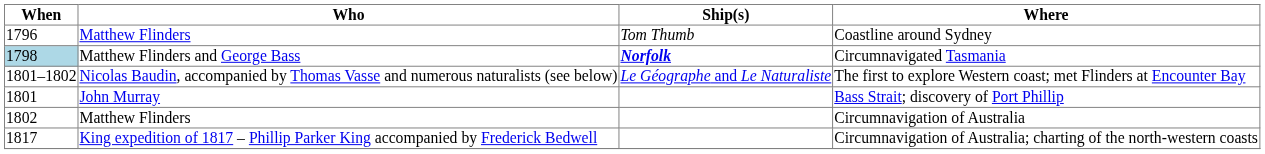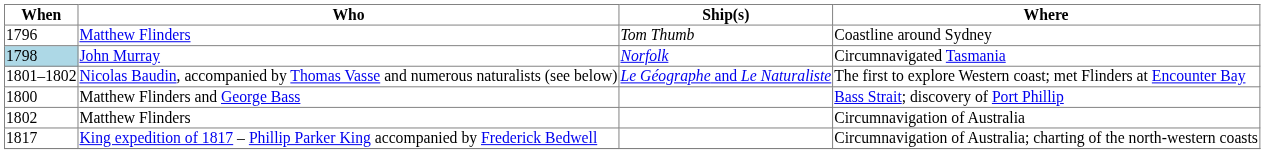Circumnavigated Tasmania | Who: Matthew Flinders and George Bass -> John Murray
Circumnavigated Tasmania | Ship(s): bold -> normal
Bass Strait; discovery of Port Phillip | When: 1801 -> 1800
Bass Strait; discovery of Port Phillip | Who: John Murray -> Matthew Flinders and George Bass
